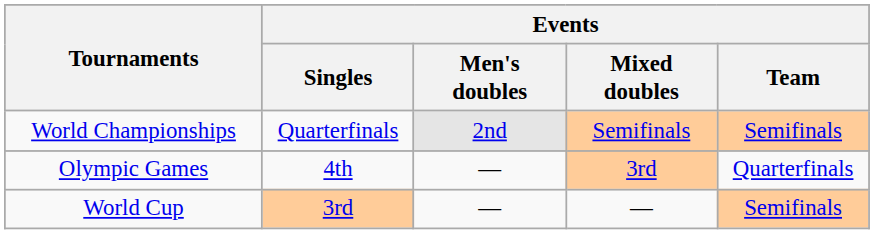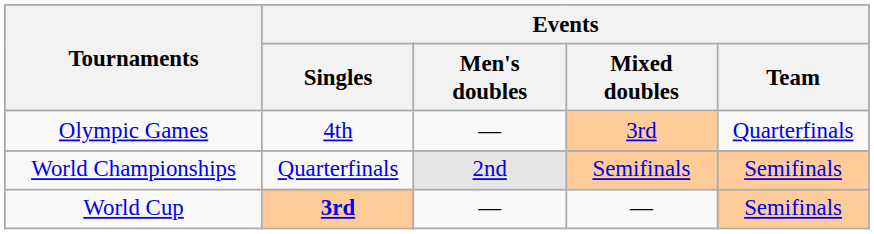rows swapped: Olympic Games <-> World Championships
World Cup | Events / Singles: normal -> bold
